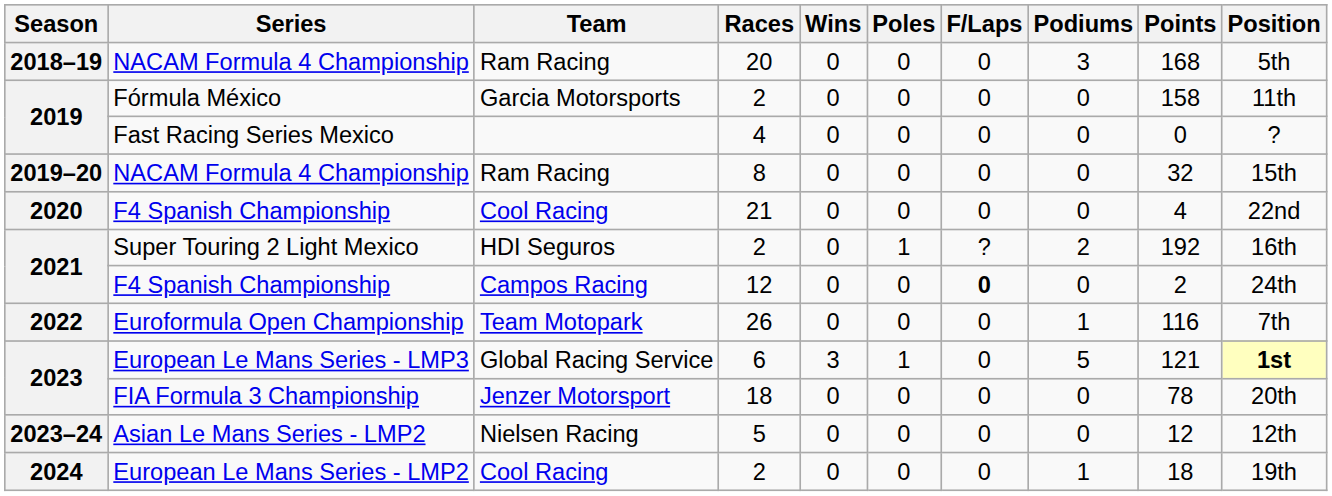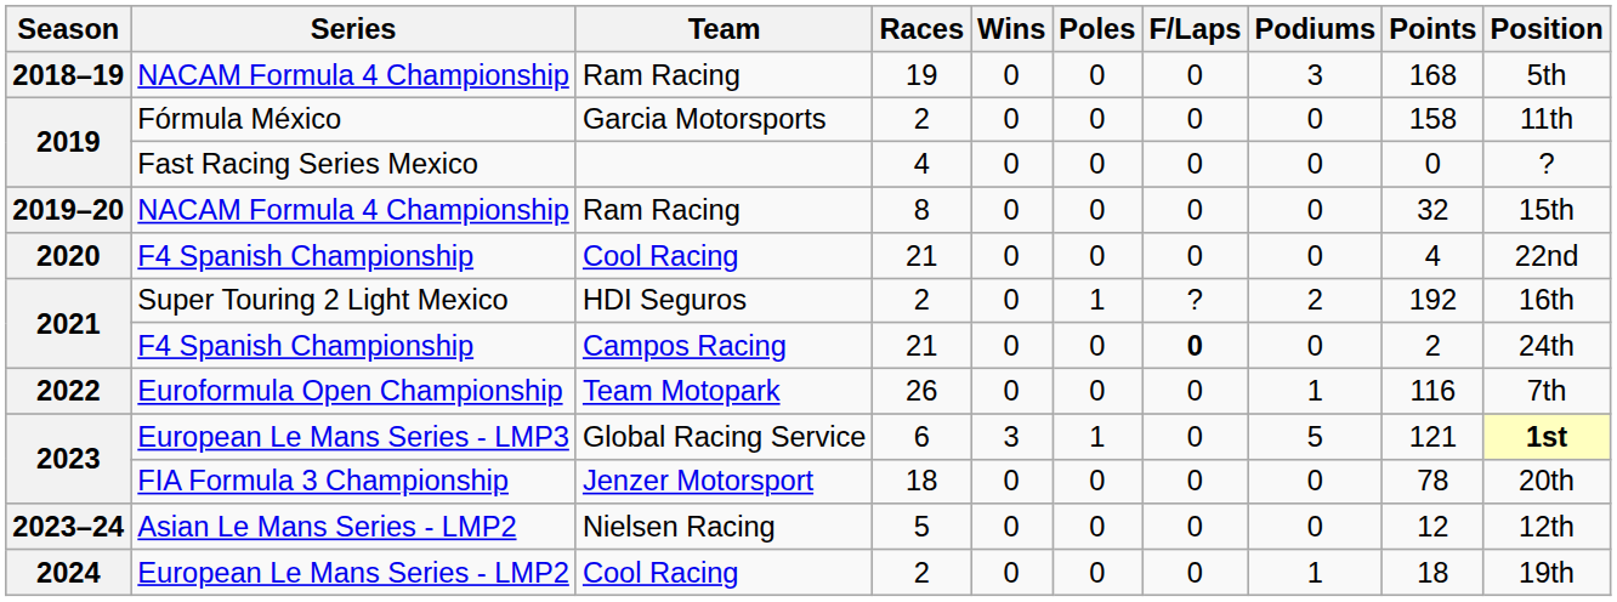2018–19 / NACAM Formula 4 Championship | Races: 20 -> 19
2021 / F4 Spanish Championship | Races: 12 -> 21
